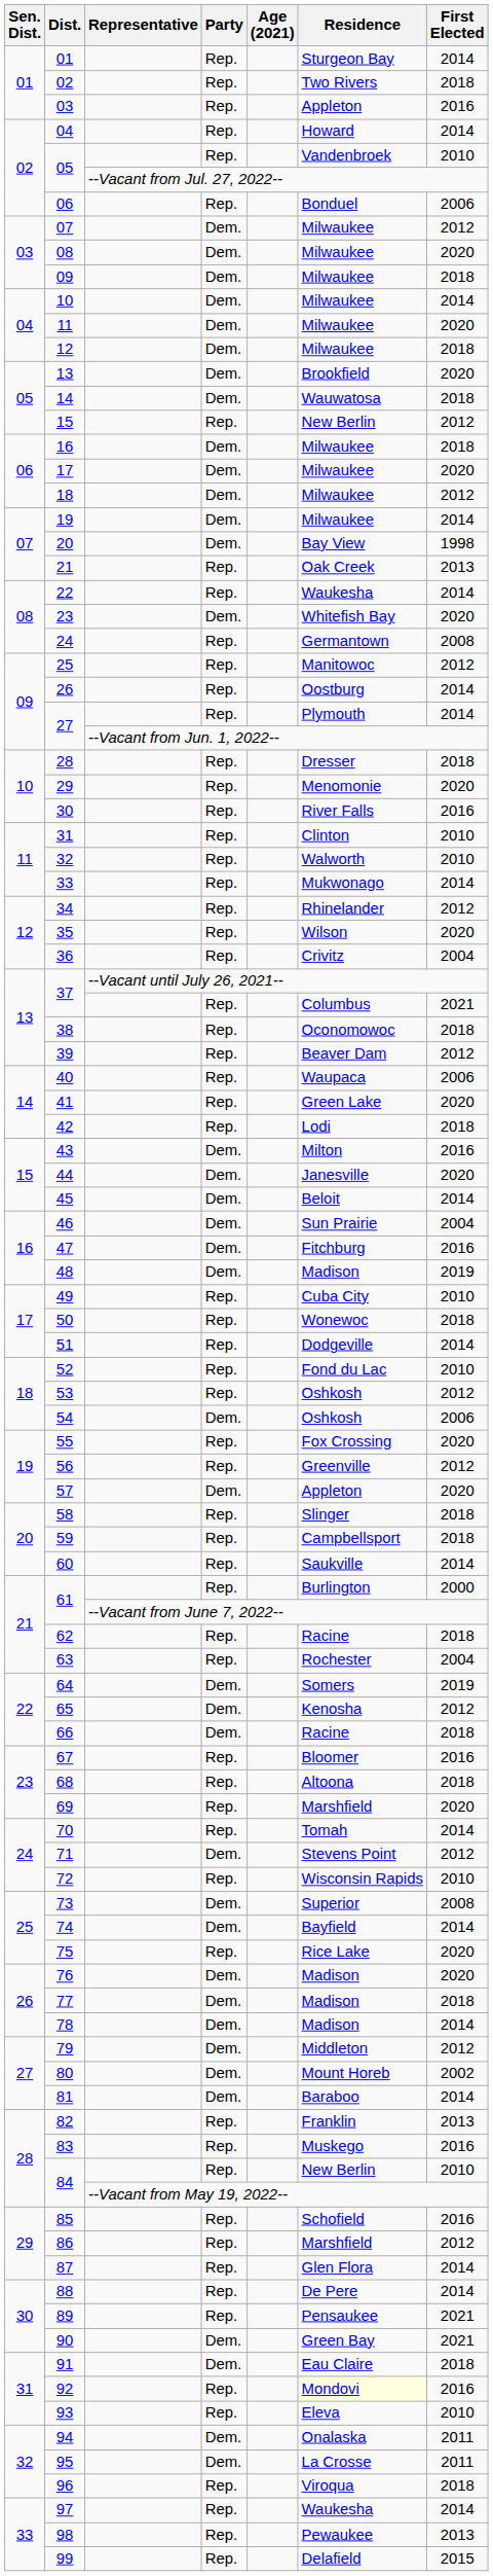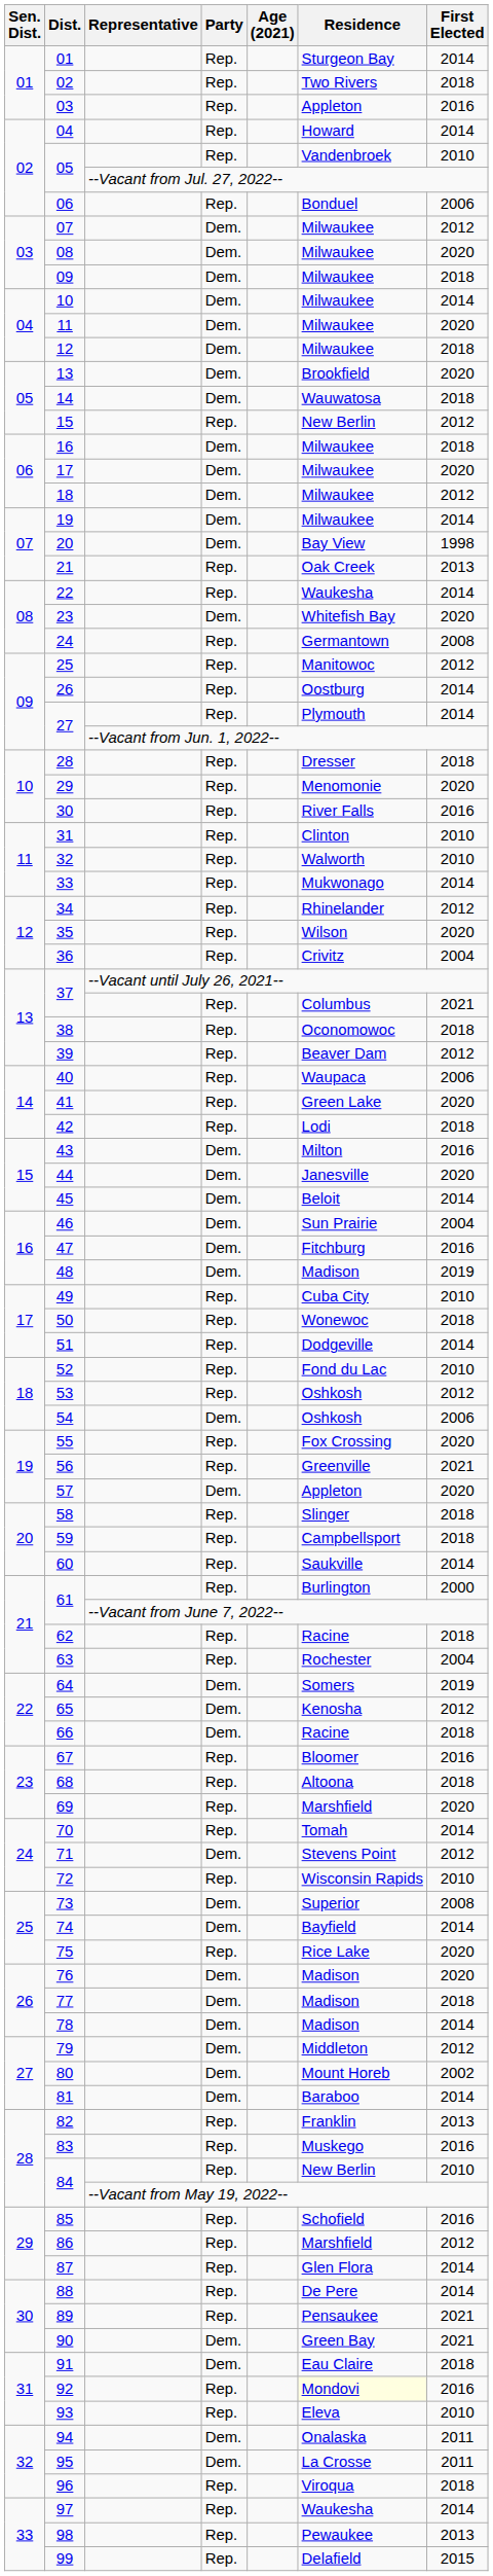56 | First Elected: 2012 -> 2021
